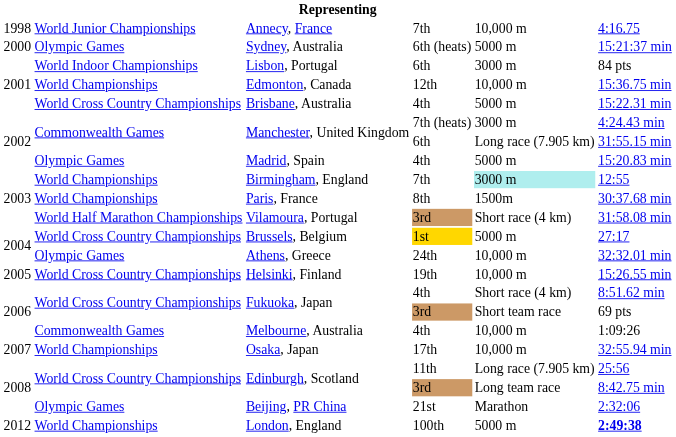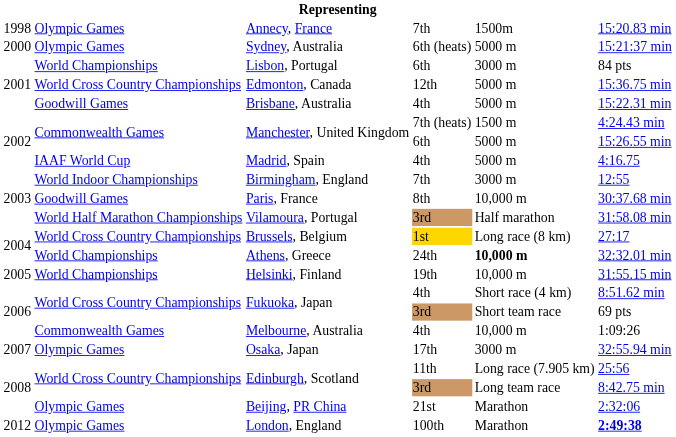Annecy, France | column 2: World Junior Championships -> Olympic Games
Annecy, France | column 5: 10,000 m -> 1500m
Annecy, France | column 6: 4:16.75 -> 15:20.83 min
Lisbon, Portugal | column 2: World Indoor Championships -> World Championships
Edmonton, Canada | column 2: World Championships -> World Cross Country Championships
Edmonton, Canada | column 5: 10,000 m -> 5000 m
Brisbane, Australia | column 2: World Cross Country Championships -> Goodwill Games
Manchester, United Kingdom / 7th (heats) | column 5: 3000 m -> 1500 m
Manchester, United Kingdom / 6th | column 5: Long race (7.905 km) -> 5000 m
Manchester, United Kingdom / 6th | column 6: 31:55.15 min -> 15:26.55 min
Madrid, Spain | column 2: Olympic Games -> IAAF World Cup
Madrid, Spain | column 6: 15:20.83 min -> 4:16.75
Birmingham, England | column 2: World Championships -> World Indoor Championships
Birmingham, England | column 5: paleturquoise background -> no background
Paris, France | column 2: World Championships -> Goodwill Games
Paris, France | column 5: 1500m -> 10,000 m
Vilamoura, Portugal | column 5: Short race (4 km) -> Half marathon
Brussels, Belgium | column 5: 5000 m -> Long race (8 km)
Athens, Greece | column 2: Olympic Games -> World Championships
Athens, Greece | column 5: normal -> bold
Helsinki, Finland | column 2: World Cross Country Championships -> World Championships
Helsinki, Finland | column 6: 15:26.55 min -> 31:55.15 min
Osaka, Japan | column 2: World Championships -> Olympic Games
Osaka, Japan | column 5: 10,000 m -> 3000 m
London, England | column 2: World Championships -> Olympic Games
London, England | column 5: 5000 m -> Marathon
